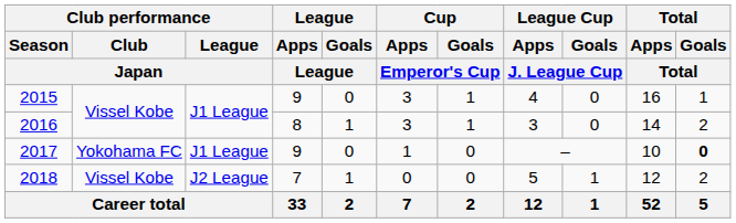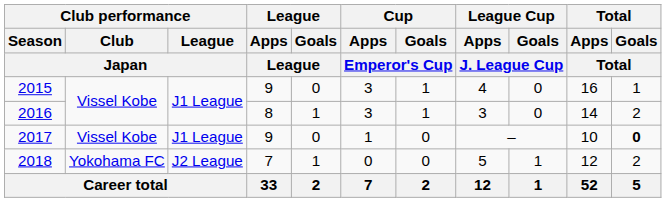2017 | Club performance / Club / Japan: Yokohama FC -> Vissel Kobe
2018 | Club performance / Club / Japan: Vissel Kobe -> Yokohama FC
